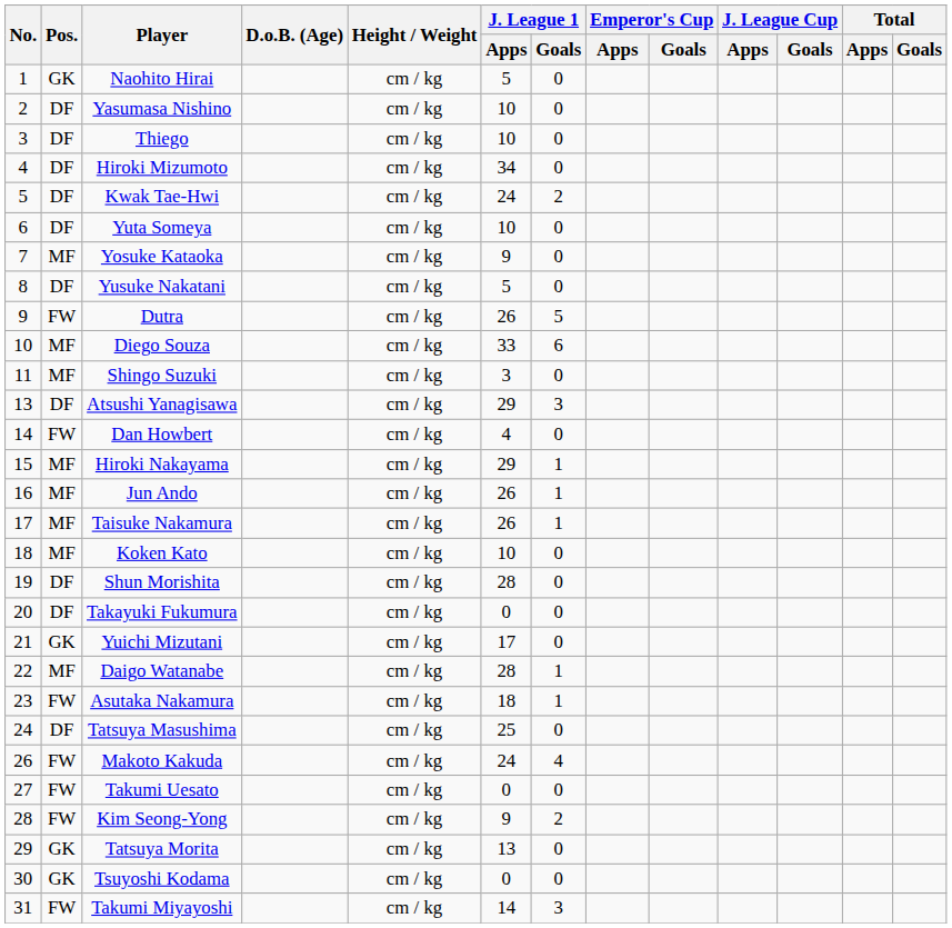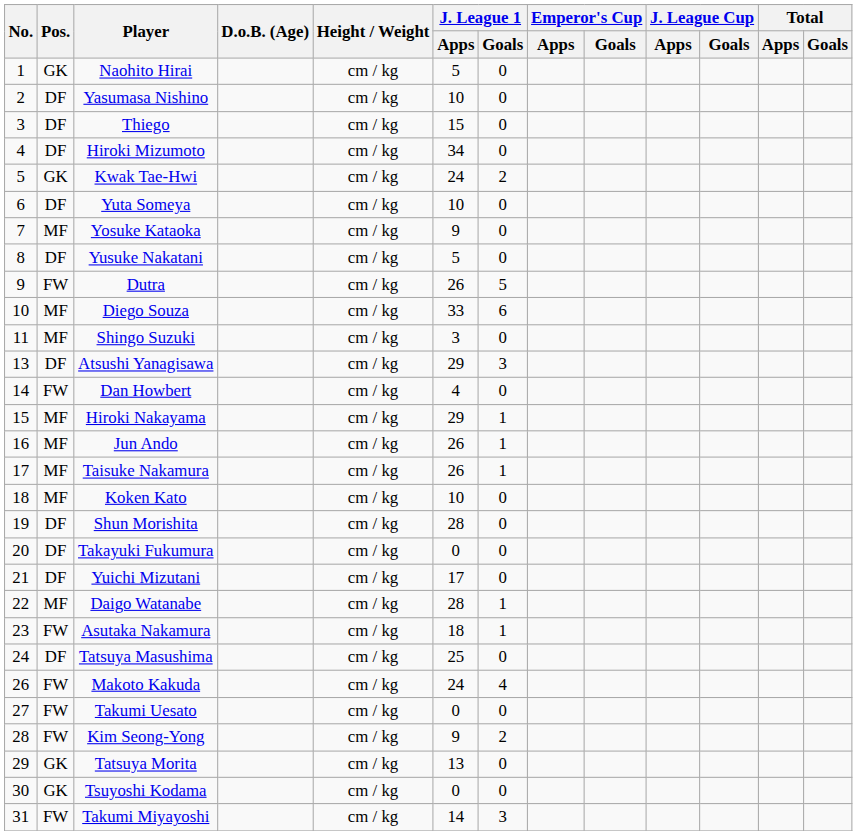Thiego | J. League 1 / Apps: 10 -> 15
Kwak Tae-Hwi | Pos.: DF -> GK
Yuichi Mizutani | Pos.: GK -> DF
